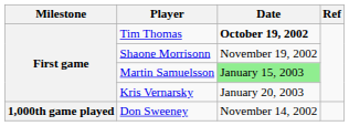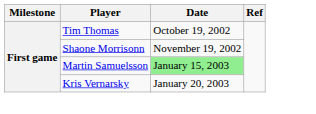Tim Thomas | Date: bold -> normal
- row: 1,000th game played | Don Sweeney | November 14, 2002
